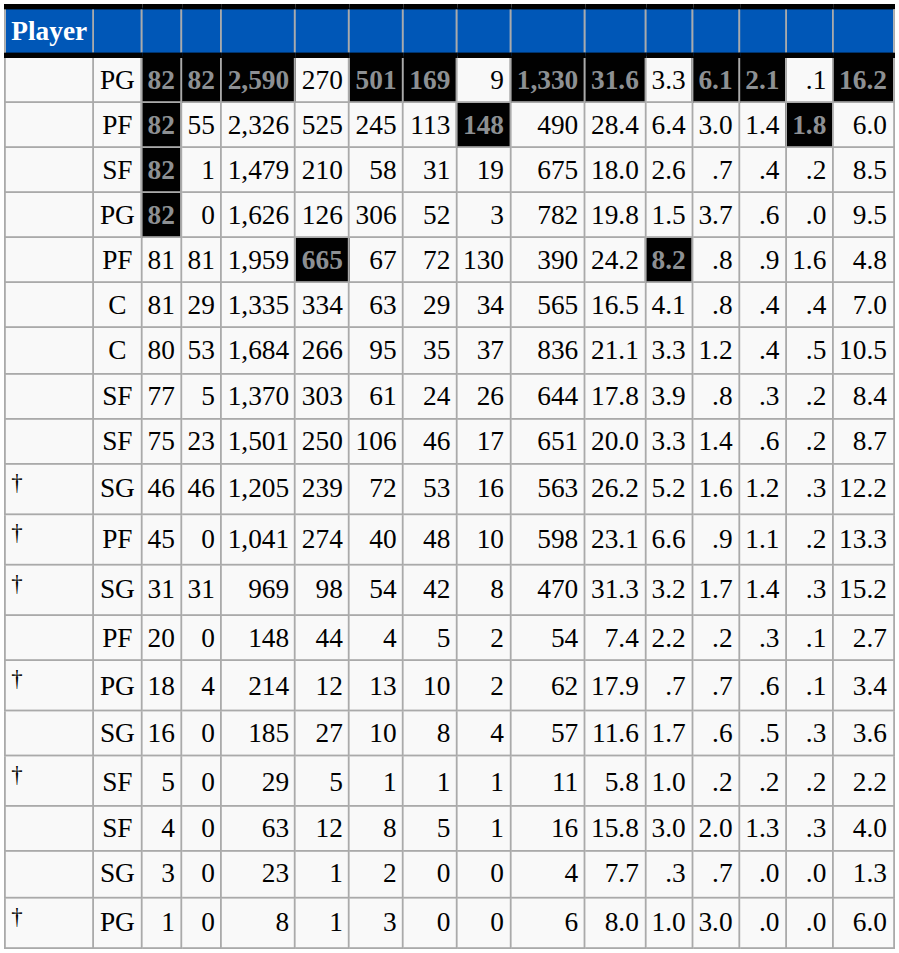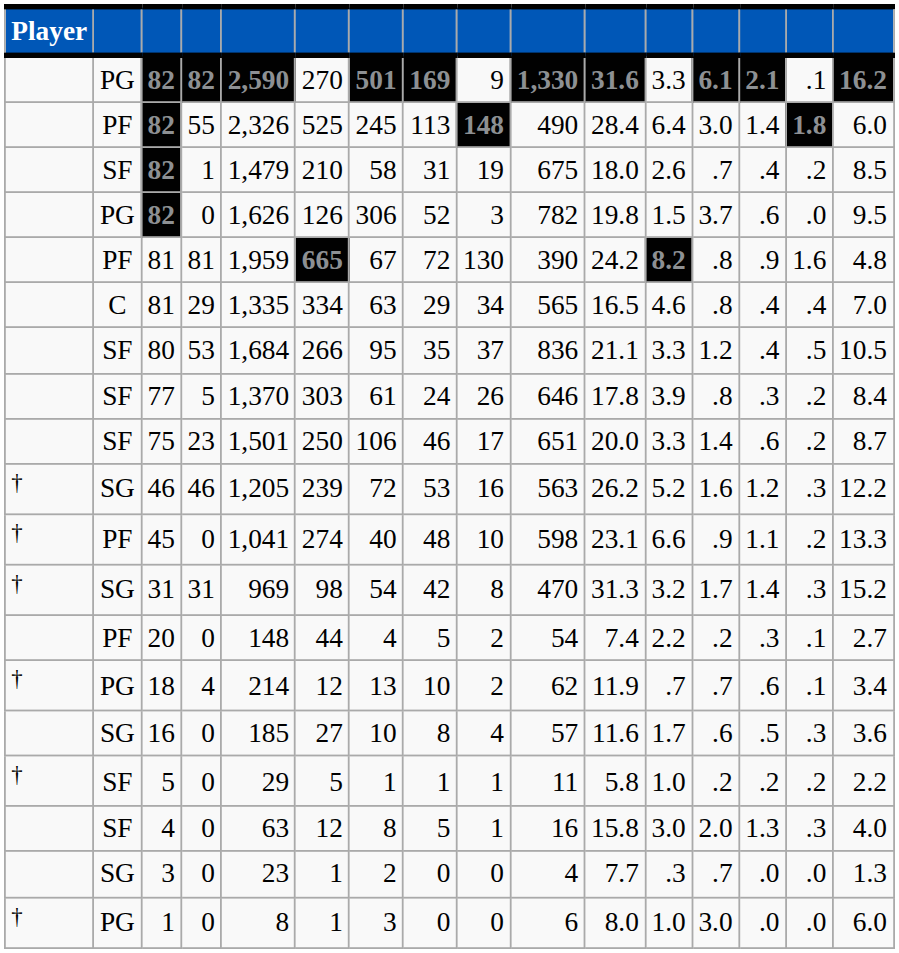81 / 29 | column 12: 4.1 -> 4.6
80 | column 2: C -> SF
77 | column 10: 644 -> 646
18 | column 11: 17.9 -> 11.9
